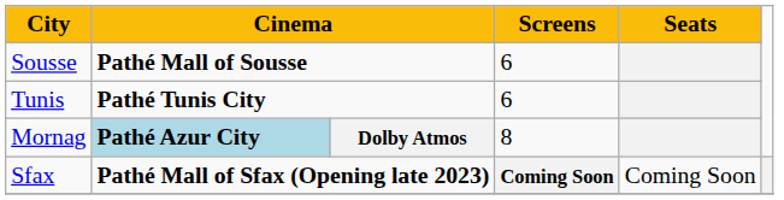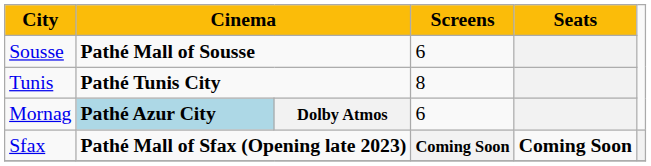Tunis | Screens: 6 -> 8
Mornag | Screens: 8 -> 6
Sfax | Seats: normal -> bold
